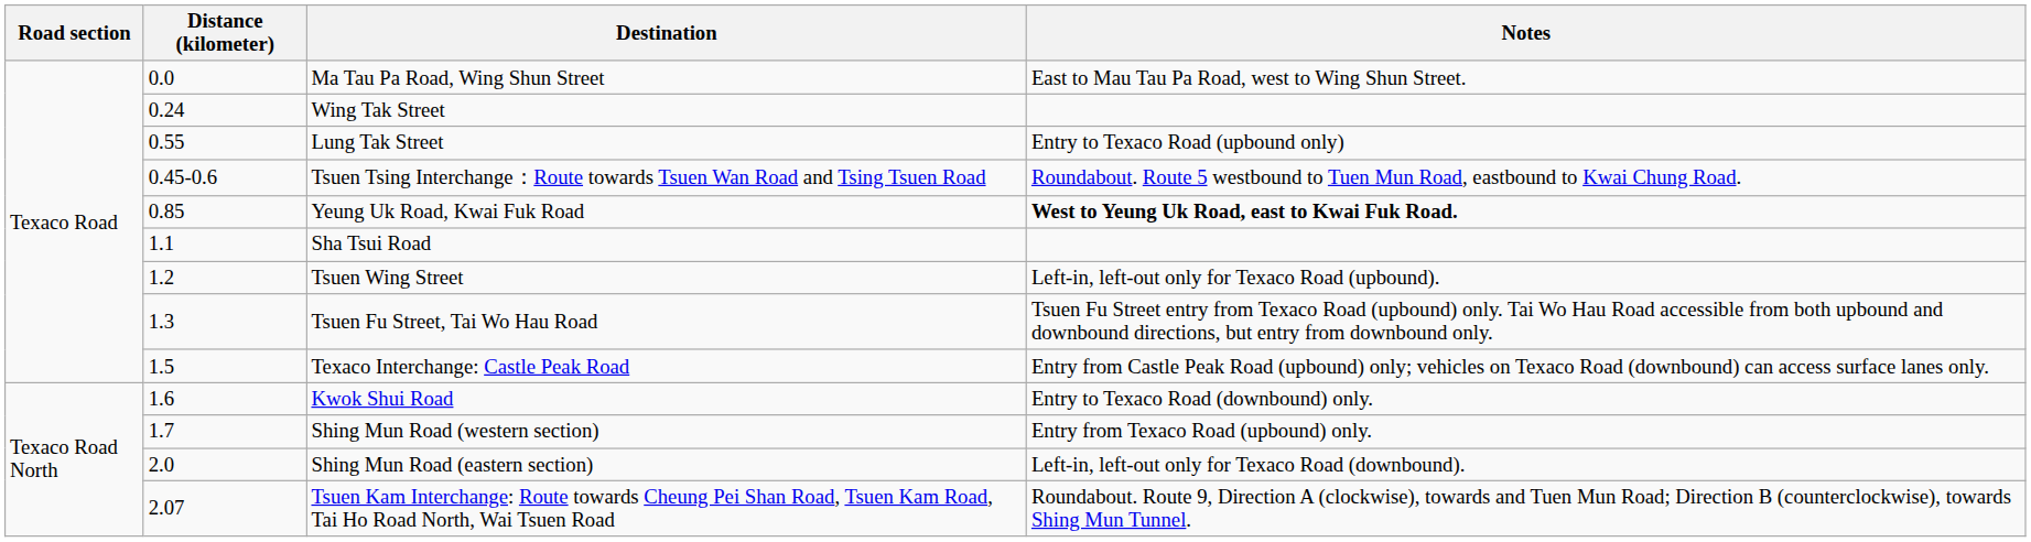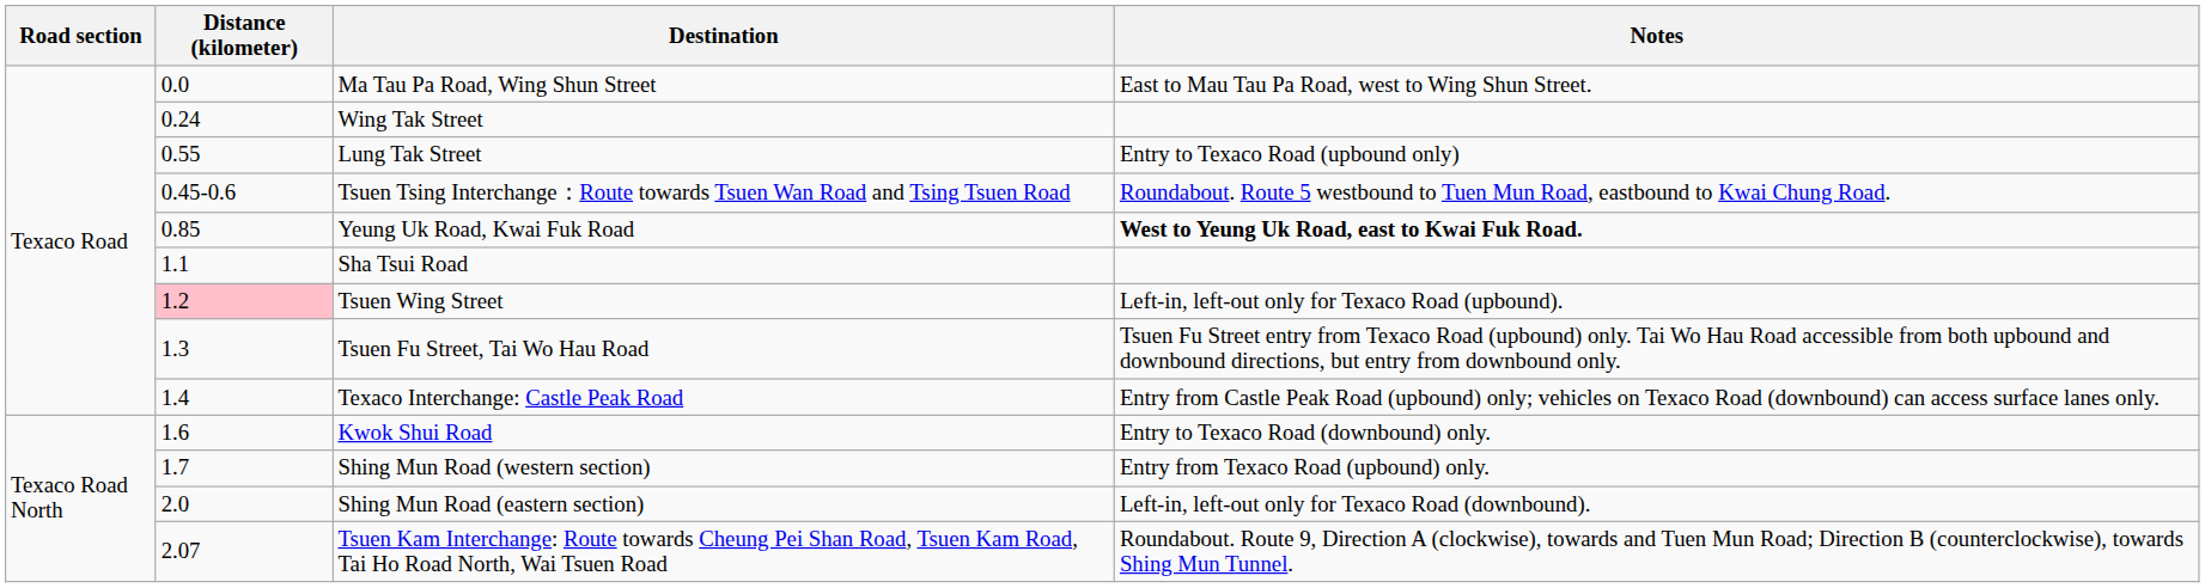Tsuen Wing Street | Distance (kilometer): no background -> pink background
Texaco Interchange: Castle Peak Road | Distance (kilometer): 1.5 -> 1.4
